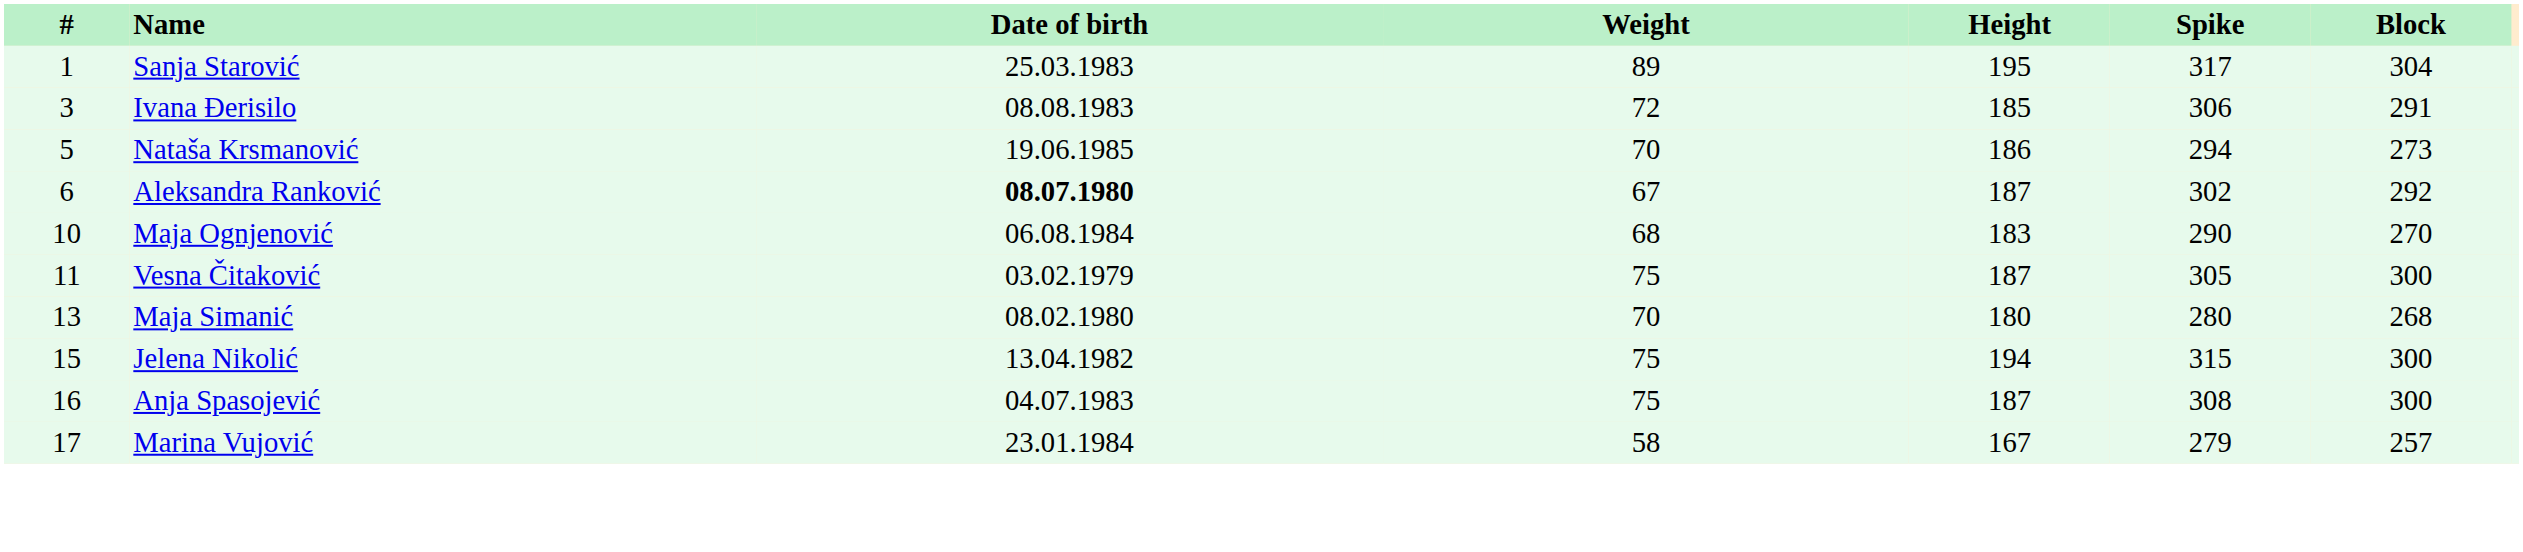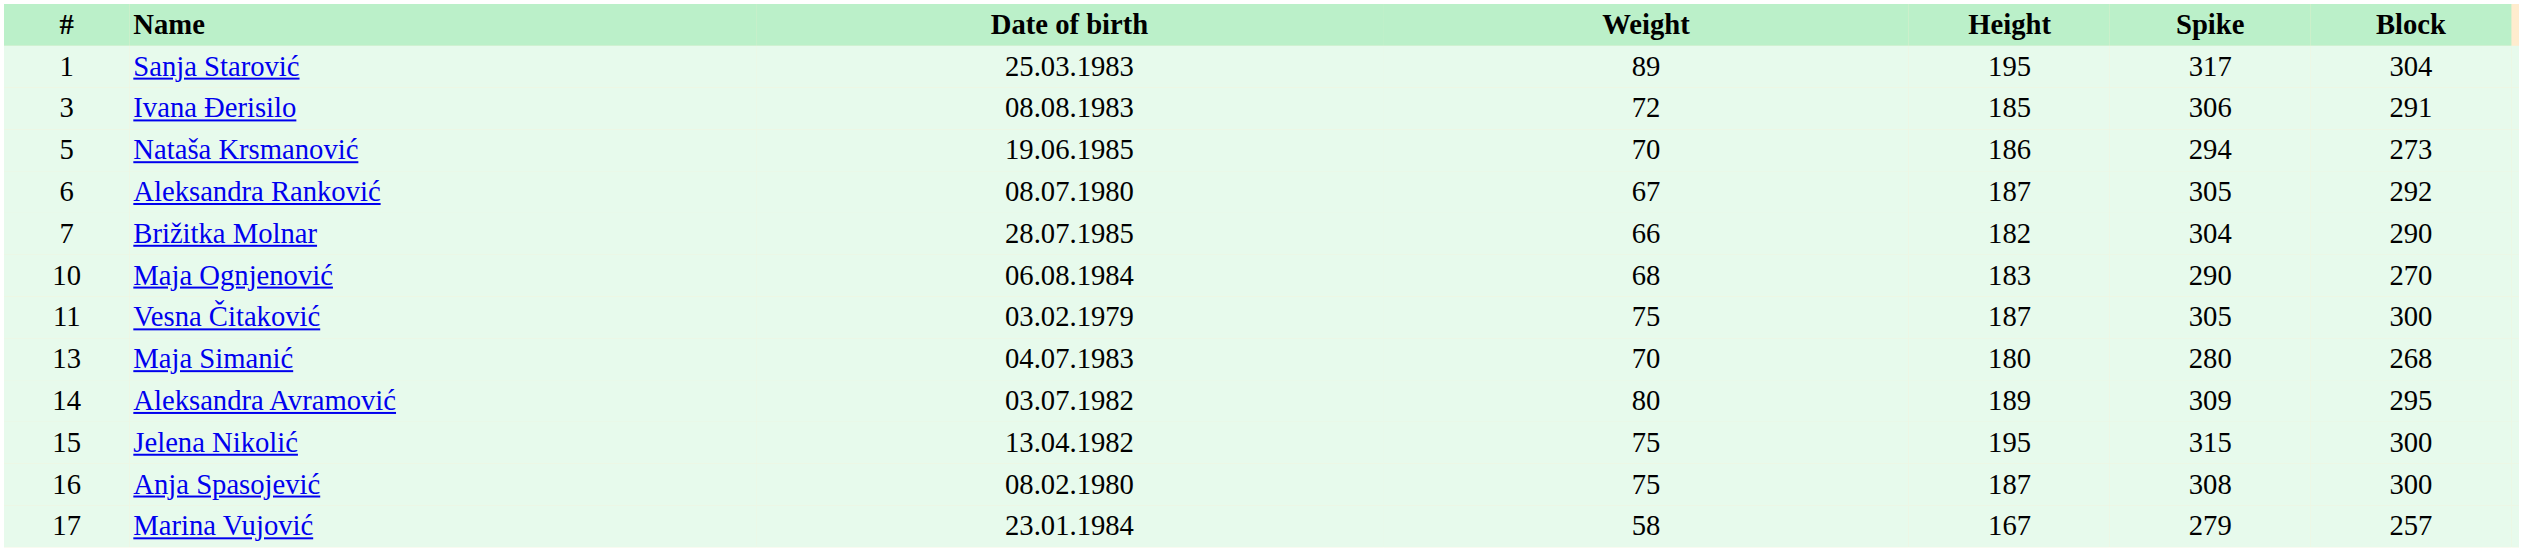Aleksandra Ranković | Date of birth: bold -> normal
Aleksandra Ranković | Spike: 302 -> 305
+ row: 7 | Brižitka Molnar | 28.07.1985 | 66 | 182 | 304 | 290
Maja Simanić | Date of birth: 08.02.1980 -> 04.07.1983
+ row: 14 | Aleksandra Avramović | 03.07.1982 | 80 | 189 | 309 | 295
Jelena Nikolić | Height: 194 -> 195
Anja Spasojević | Date of birth: 04.07.1983 -> 08.02.1980
